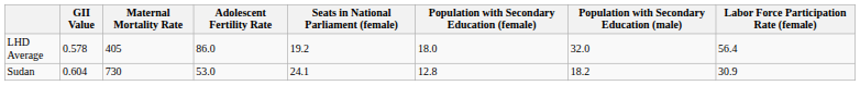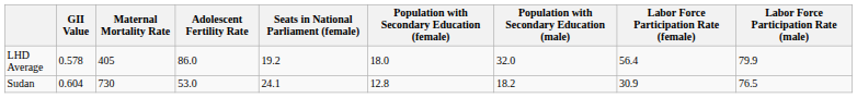+ column: Labor Force Participation Rate (male) | 79.9 | 76.5
